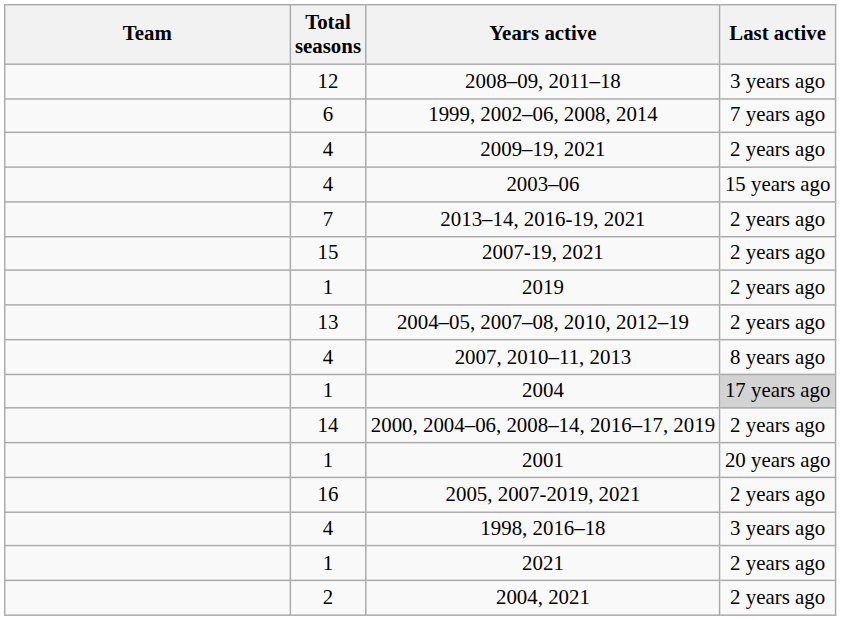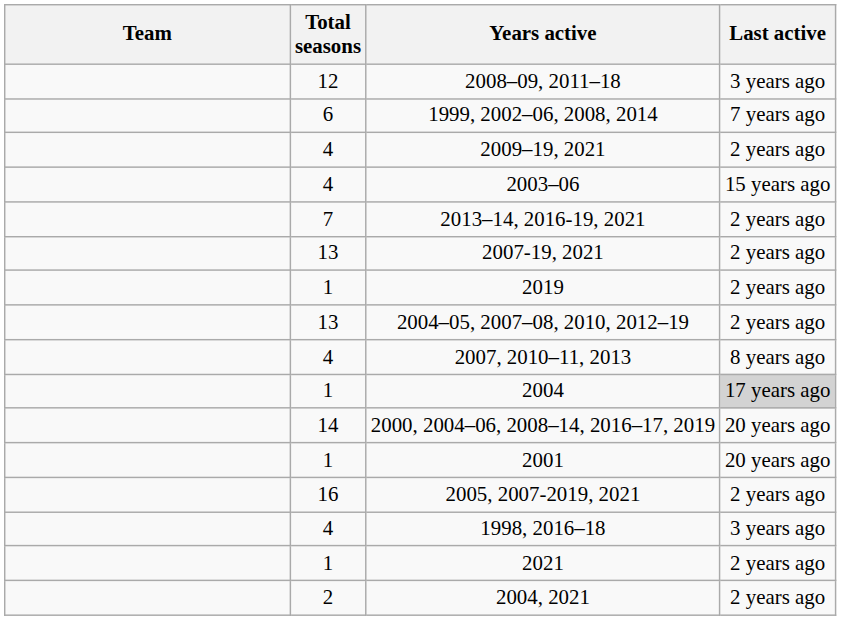2007-19, 2021 | Total seasons: 15 -> 13
2000, 2004–06, 2008–14, 2016–17, 2019 | Last active: 2 years ago -> 20 years ago
